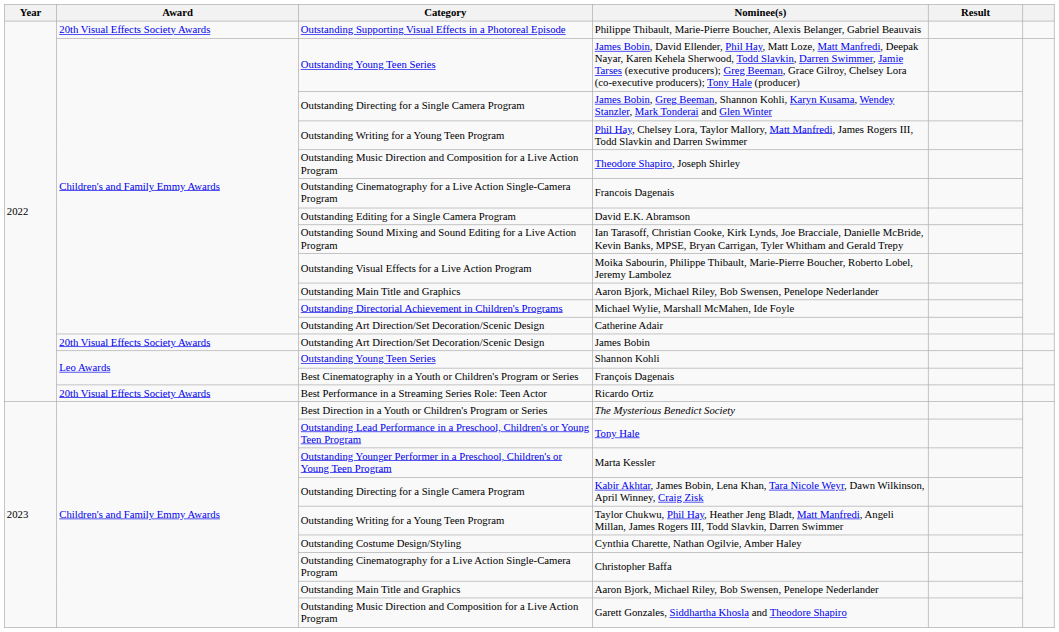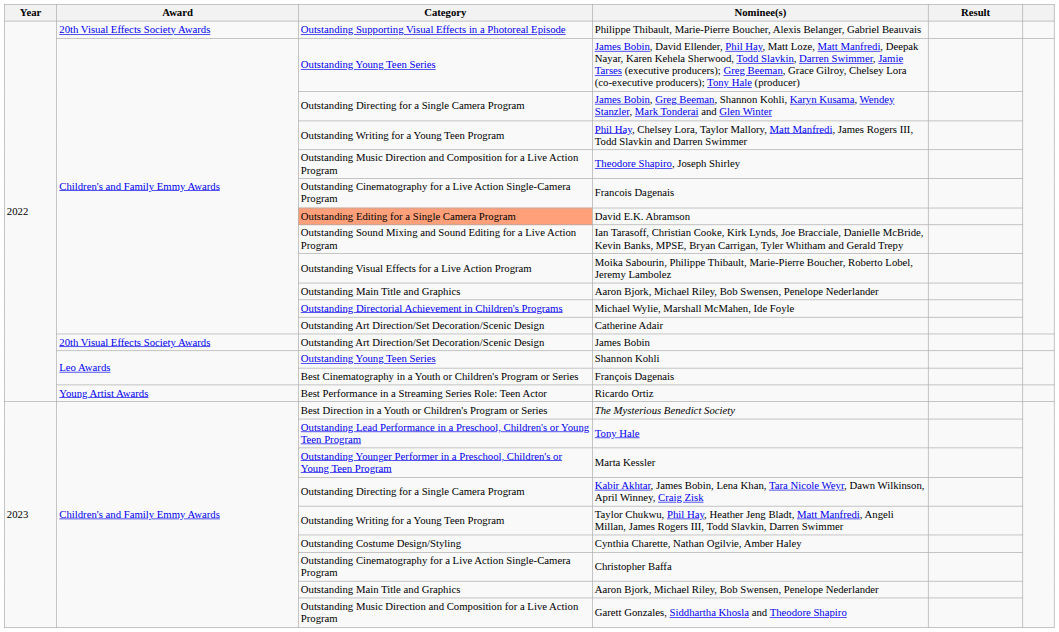David E.K. Abramson | Category: no background -> lightsalmon background
Ricardo Ortiz | Award: 20th Visual Effects Society Awards -> Young Artist Awards
